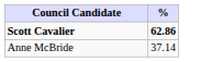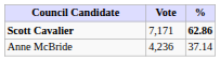+ column: Vote | 7,171 | 4,236
